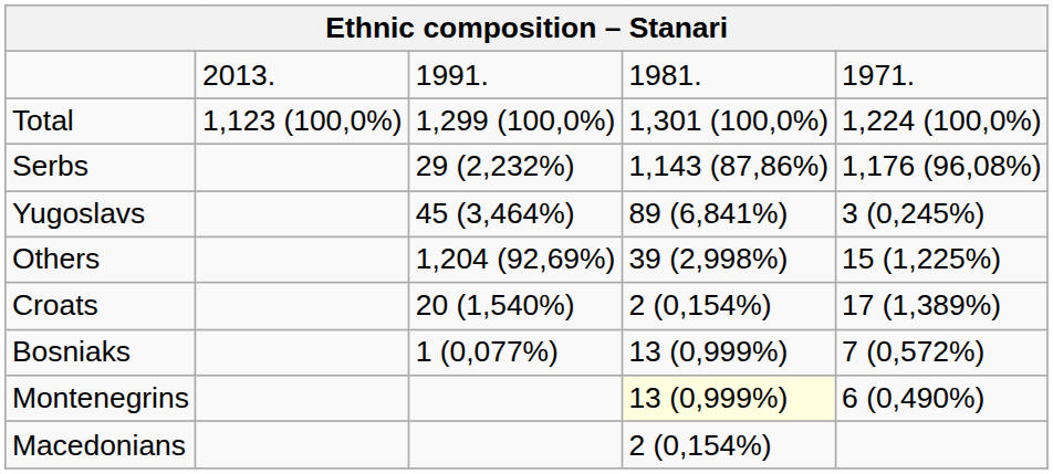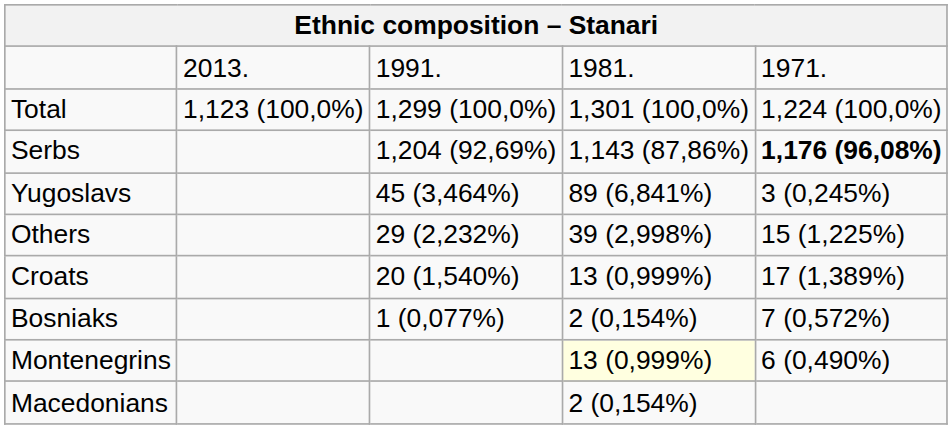Serbs | column 3: 29 (2,232%) -> 1,204 (92,69%)
Serbs | column 5: normal -> bold
Others | column 3: 1,204 (92,69%) -> 29 (2,232%)
Croats | column 4: 2 (0,154%) -> 13 (0,999%)
Bosniaks | column 4: 13 (0,999%) -> 2 (0,154%)
